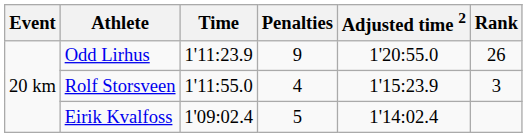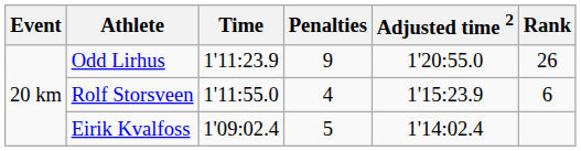Rolf Storsveen | Rank: 3 -> 6
